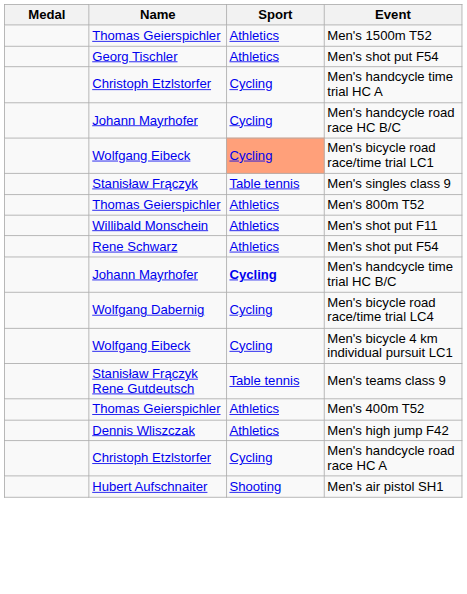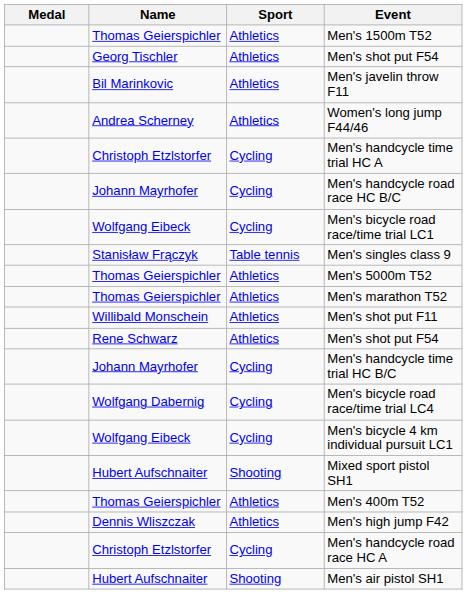+ row: Bil Marinkovic | Athletics | Men's javelin throw F11
+ row: Andrea Scherney | Athletics | Women's long jump F44/46
Men's bicycle road race/time trial LC1 | Sport: lightsalmon background -> no background
- row: Thomas Geierspichler | Athletics | Men's 800m T52
+ row: Thomas Geierspichler | Athletics | Men's 5000m T52
+ row: Thomas Geierspichler | Athletics | Men's marathon T52
Men's handcycle time trial HC B/C | Sport: bold -> normal
+ row: Hubert Aufschnaiter | Shooting | Mixed sport pistol SH1
- row: Stanisław Frączyk Rene Gutdeutsch | Table tennis | Men's teams class 9
